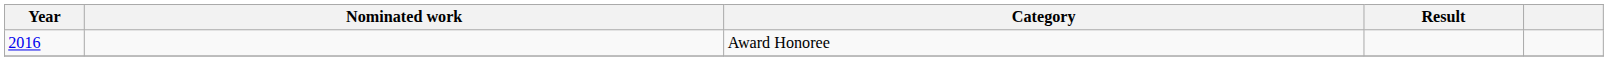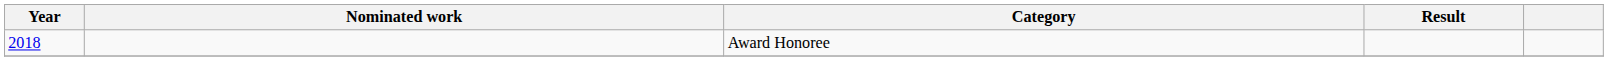Award Honoree | Year: 2016 -> 2018
